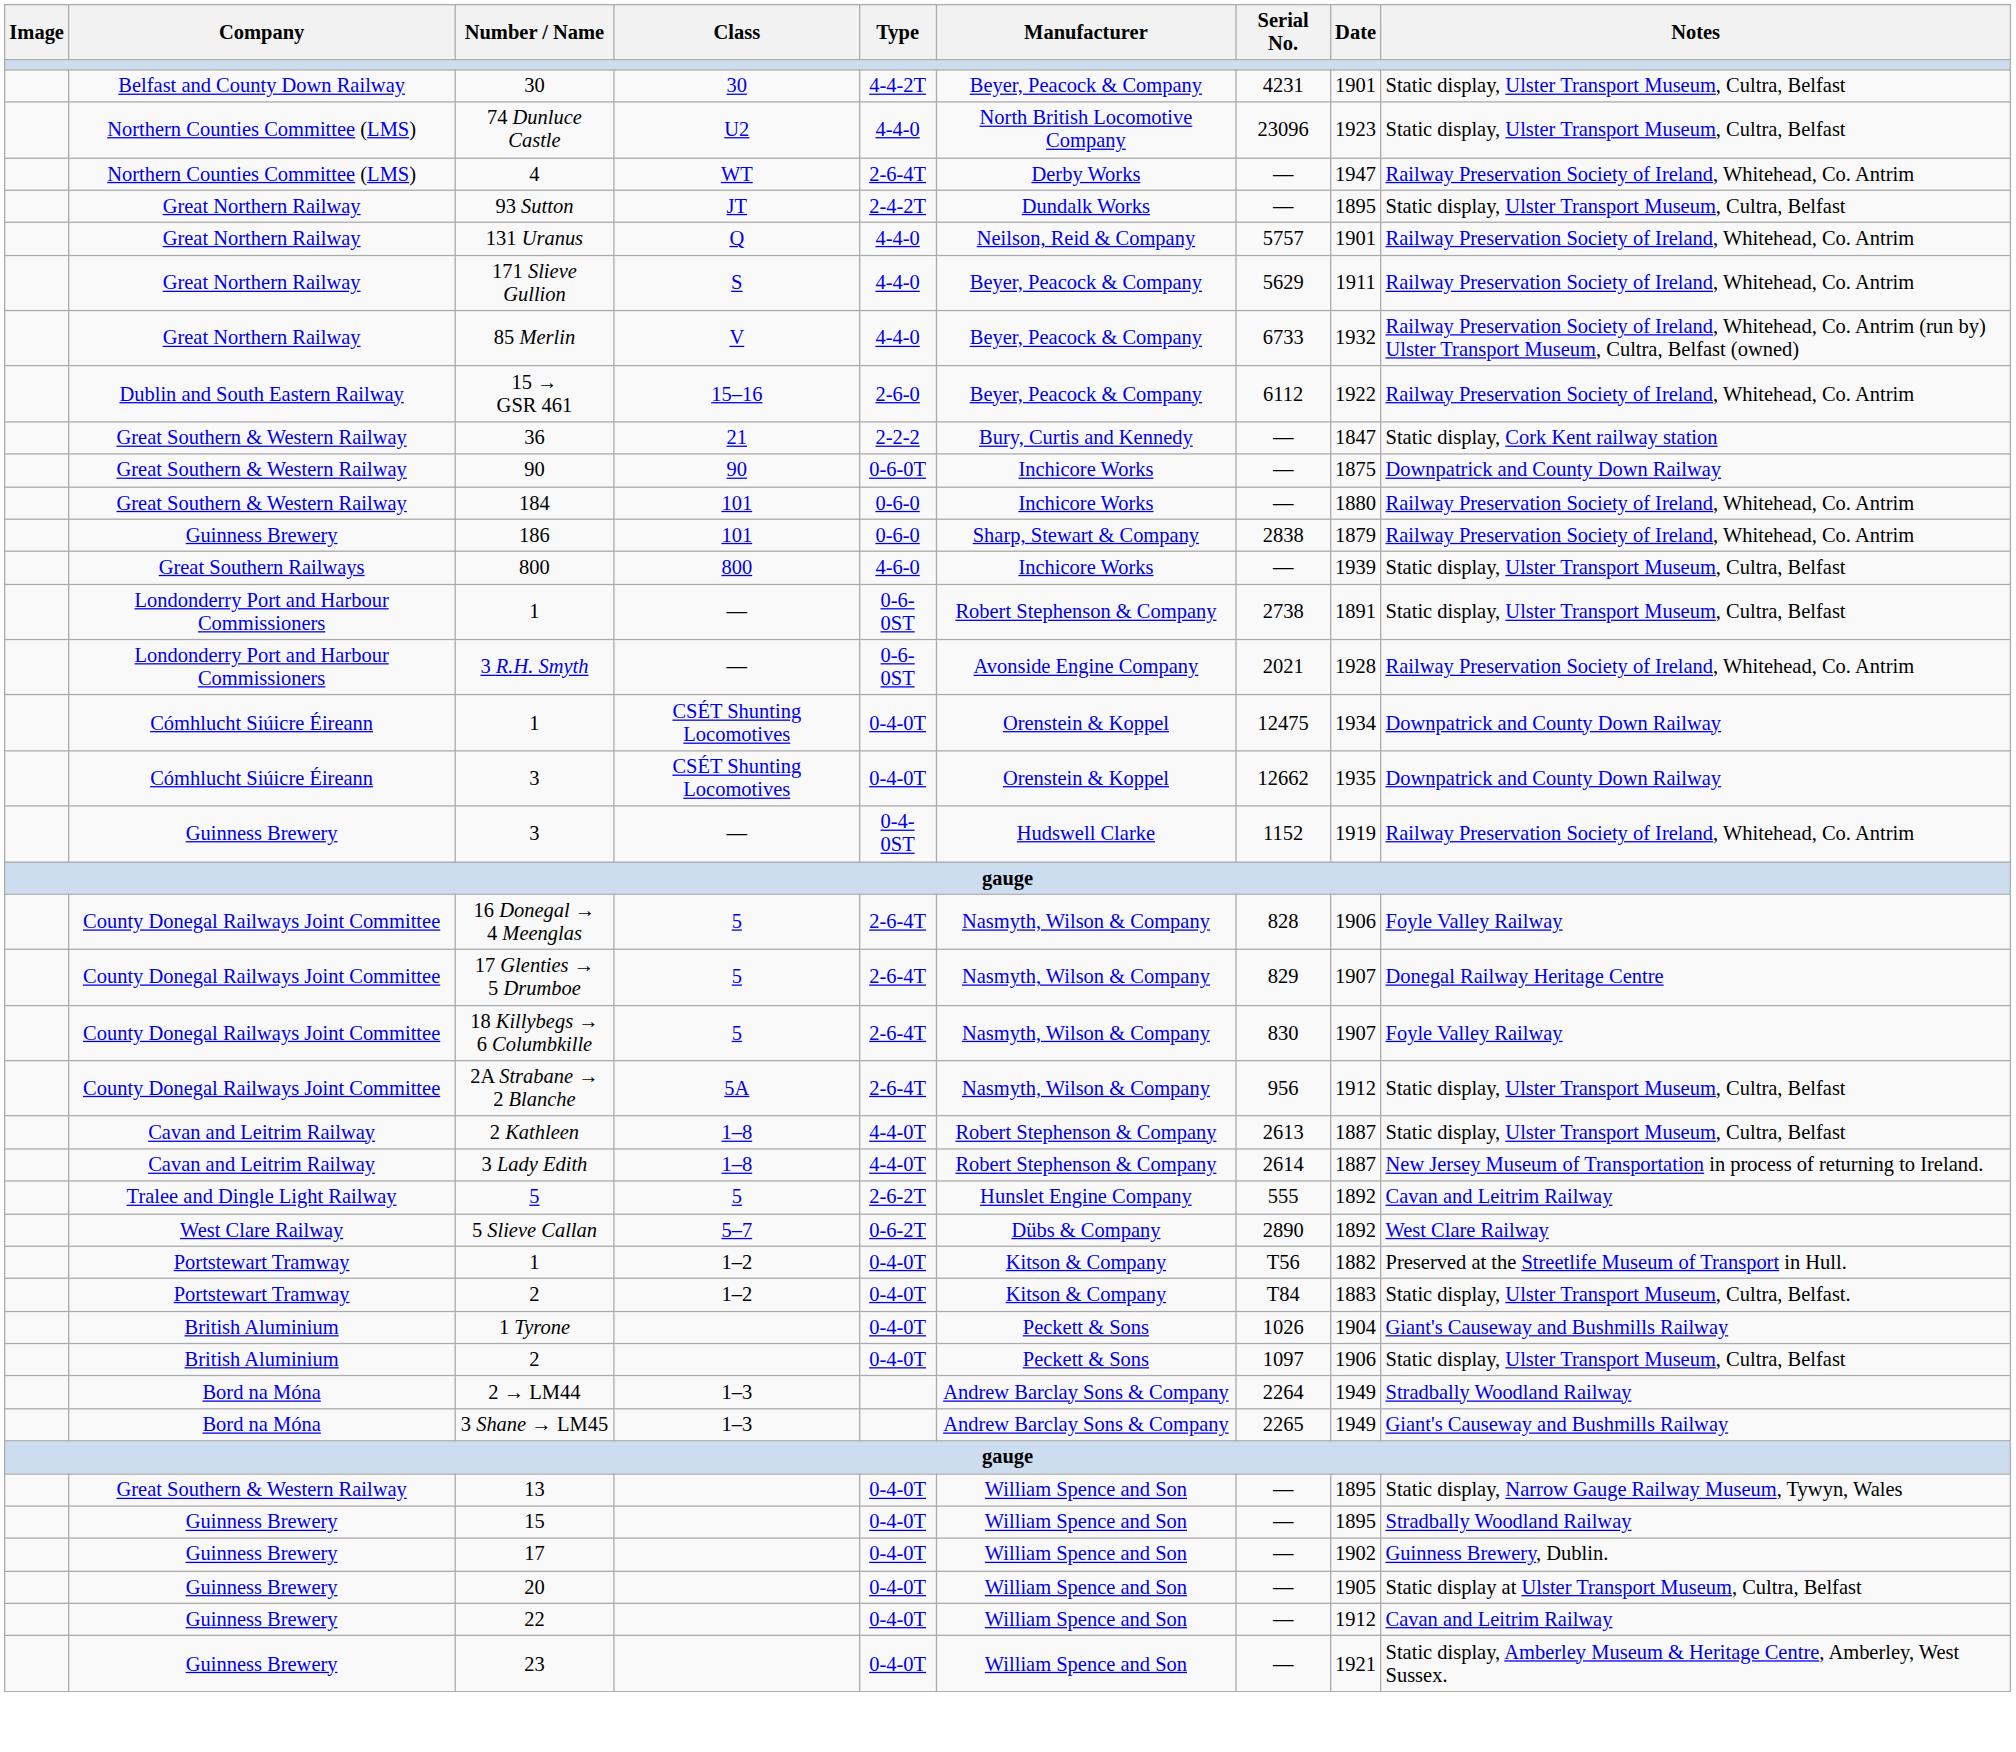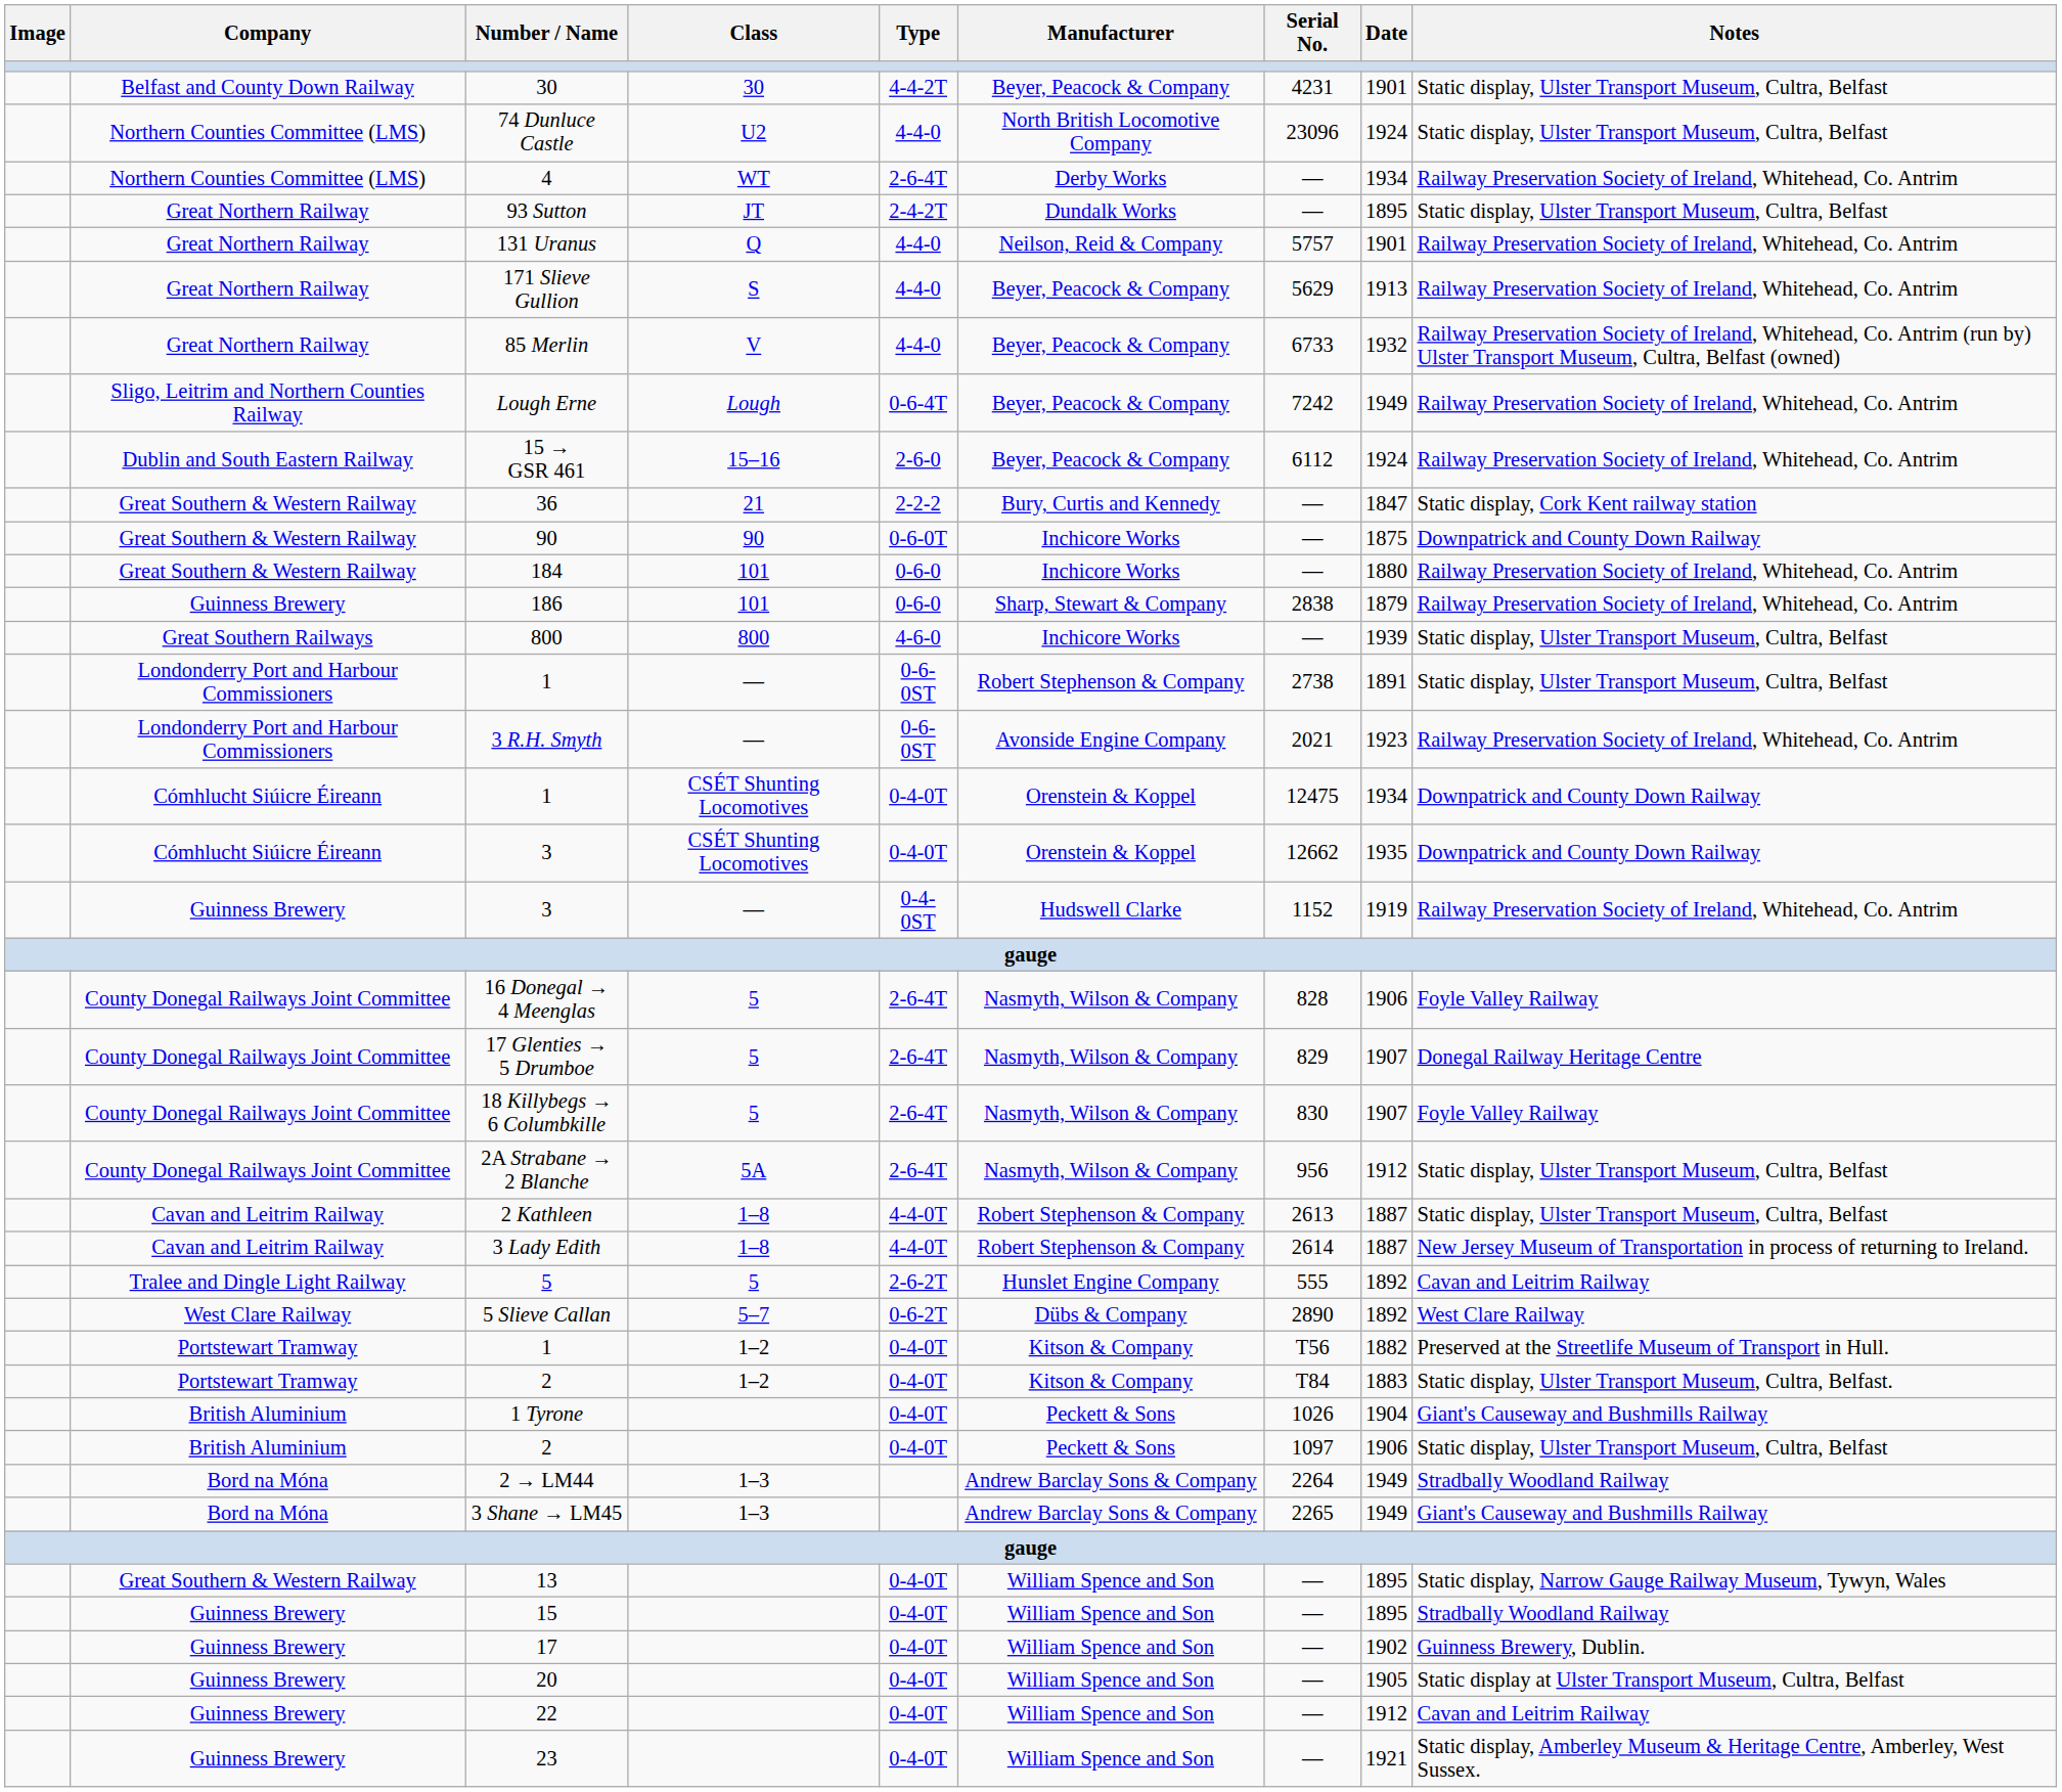74 Dunluce Castle | Date: 1923 -> 1924
4 | Date: 1947 -> 1934
171 Slieve Gullion | Date: 1911 -> 1913
+ row: Sligo, Leitrim and Northern Counties Railway | Lough Erne | Lough | 0-6-4T | Beyer, Peacock & Company | 7242 | 1949 | Railway Preservation Society of Ireland, Whitehead, Co. Antrim
15 → GSR 461 | Date: 1922 -> 1924
3 R.H. Smyth | Date: 1928 -> 1923
